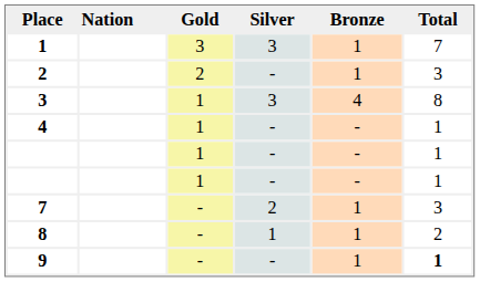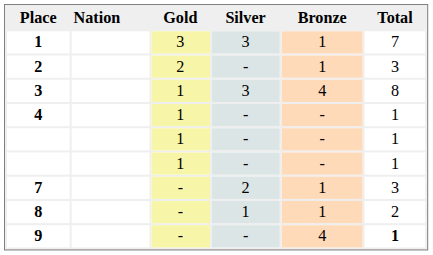9 | Bronze: 1 -> 4
